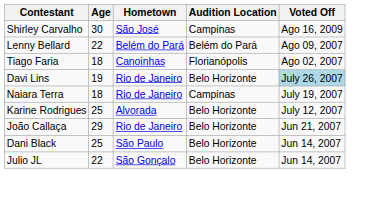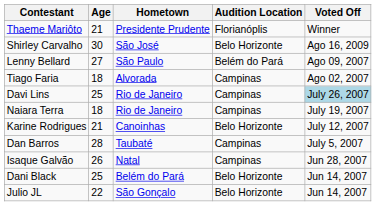+ row: Thaeme Mariôto | 21 | Presidente Prudente | Florianóplis | Winner
Shirley Carvalho | Audition Location: Campinas -> Belo Horizonte
Lenny Bellard | Age: 22 -> 27
Lenny Bellard | Hometown: Belém do Pará -> São Paulo
Tiago Faria | Hometown: Canoinhas -> Alvorada
Tiago Faria | Audition Location: Florianópolis -> Campinas
Davi Lins | Age: 19 -> 25
Davi Lins | Audition Location: Belo Horizonte -> Campinas
Karine Rodrigues | Age: 25 -> 21
Karine Rodrigues | Hometown: Alvorada -> Canoinhas
+ row: Dan Barros | 28 | Taubaté | Campinas | July 5, 2007
+ row: Isaque Galvão | 26 | Natal | Campinas | Jun 28, 2007
- row: João Callaça | 29 | Rio de Janeiro | Belo Horizonte | Jun 21, 2007
Dani Black | Hometown: São Paulo -> Belém do Pará
